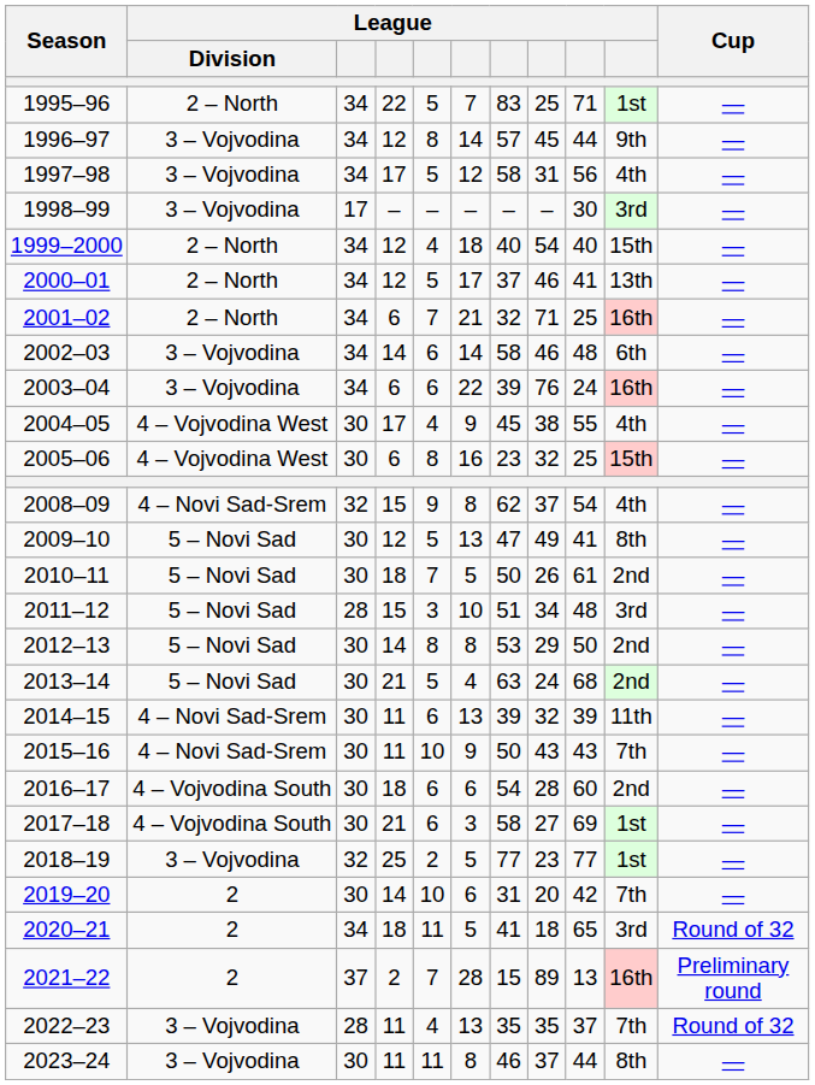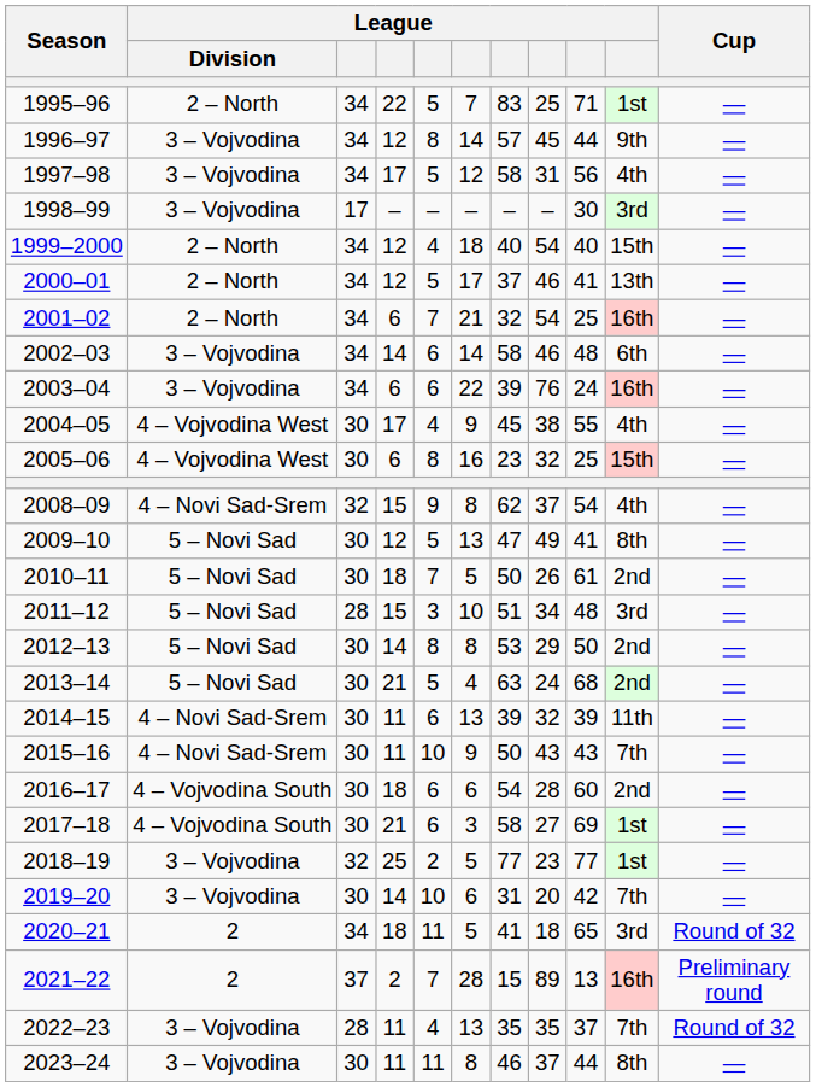2001–02 | column 8: 71 -> 54
2019–20 | League / Division: 2 -> 3 – Vojvodina
